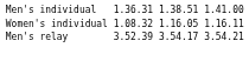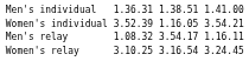Women's individual | column 3: 1.08.32 -> 3.52.39
Women's individual | column 7: 1.16.11 -> 3.54.21
Men's relay | column 3: 3.52.39 -> 1.08.32
Men's relay | column 7: 3.54.21 -> 1.16.11
+ row: Women's relay | 3.10.25 | 3.16.54 | 3.24.45
